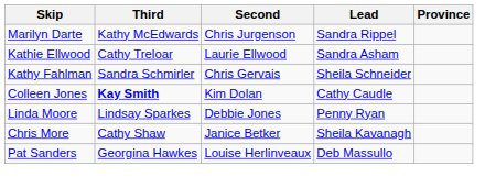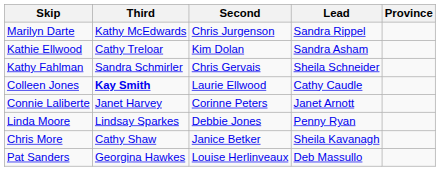Kathie Ellwood | Second: Laurie Ellwood -> Kim Dolan
Colleen Jones | Second: Kim Dolan -> Laurie Ellwood
+ row: Connie Laliberte | Janet Harvey | Corinne Peters | Janet Arnott
